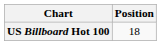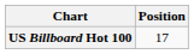US Billboard Hot 100 | Position: 18 -> 17
